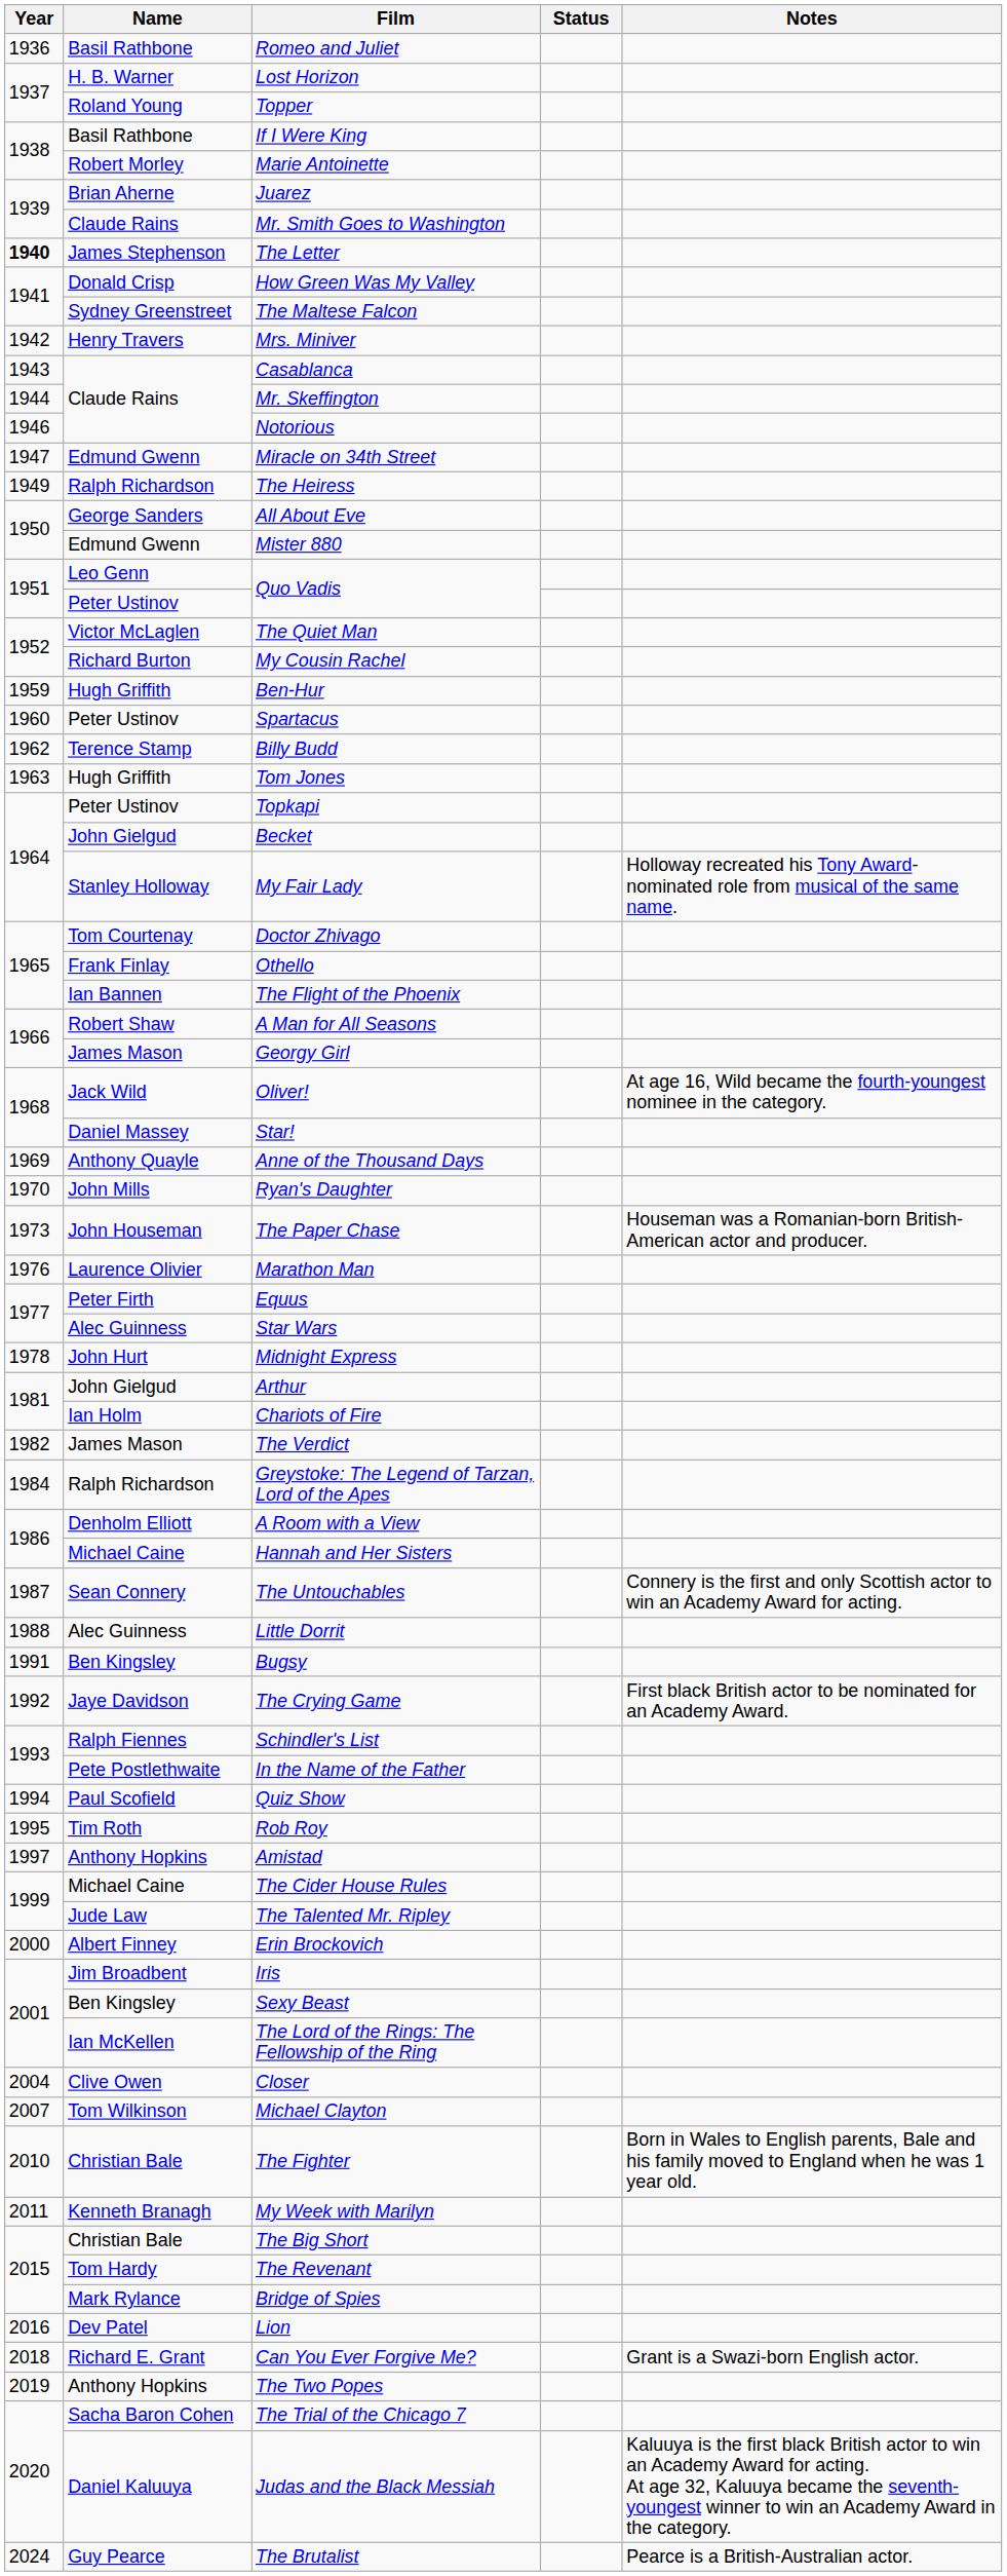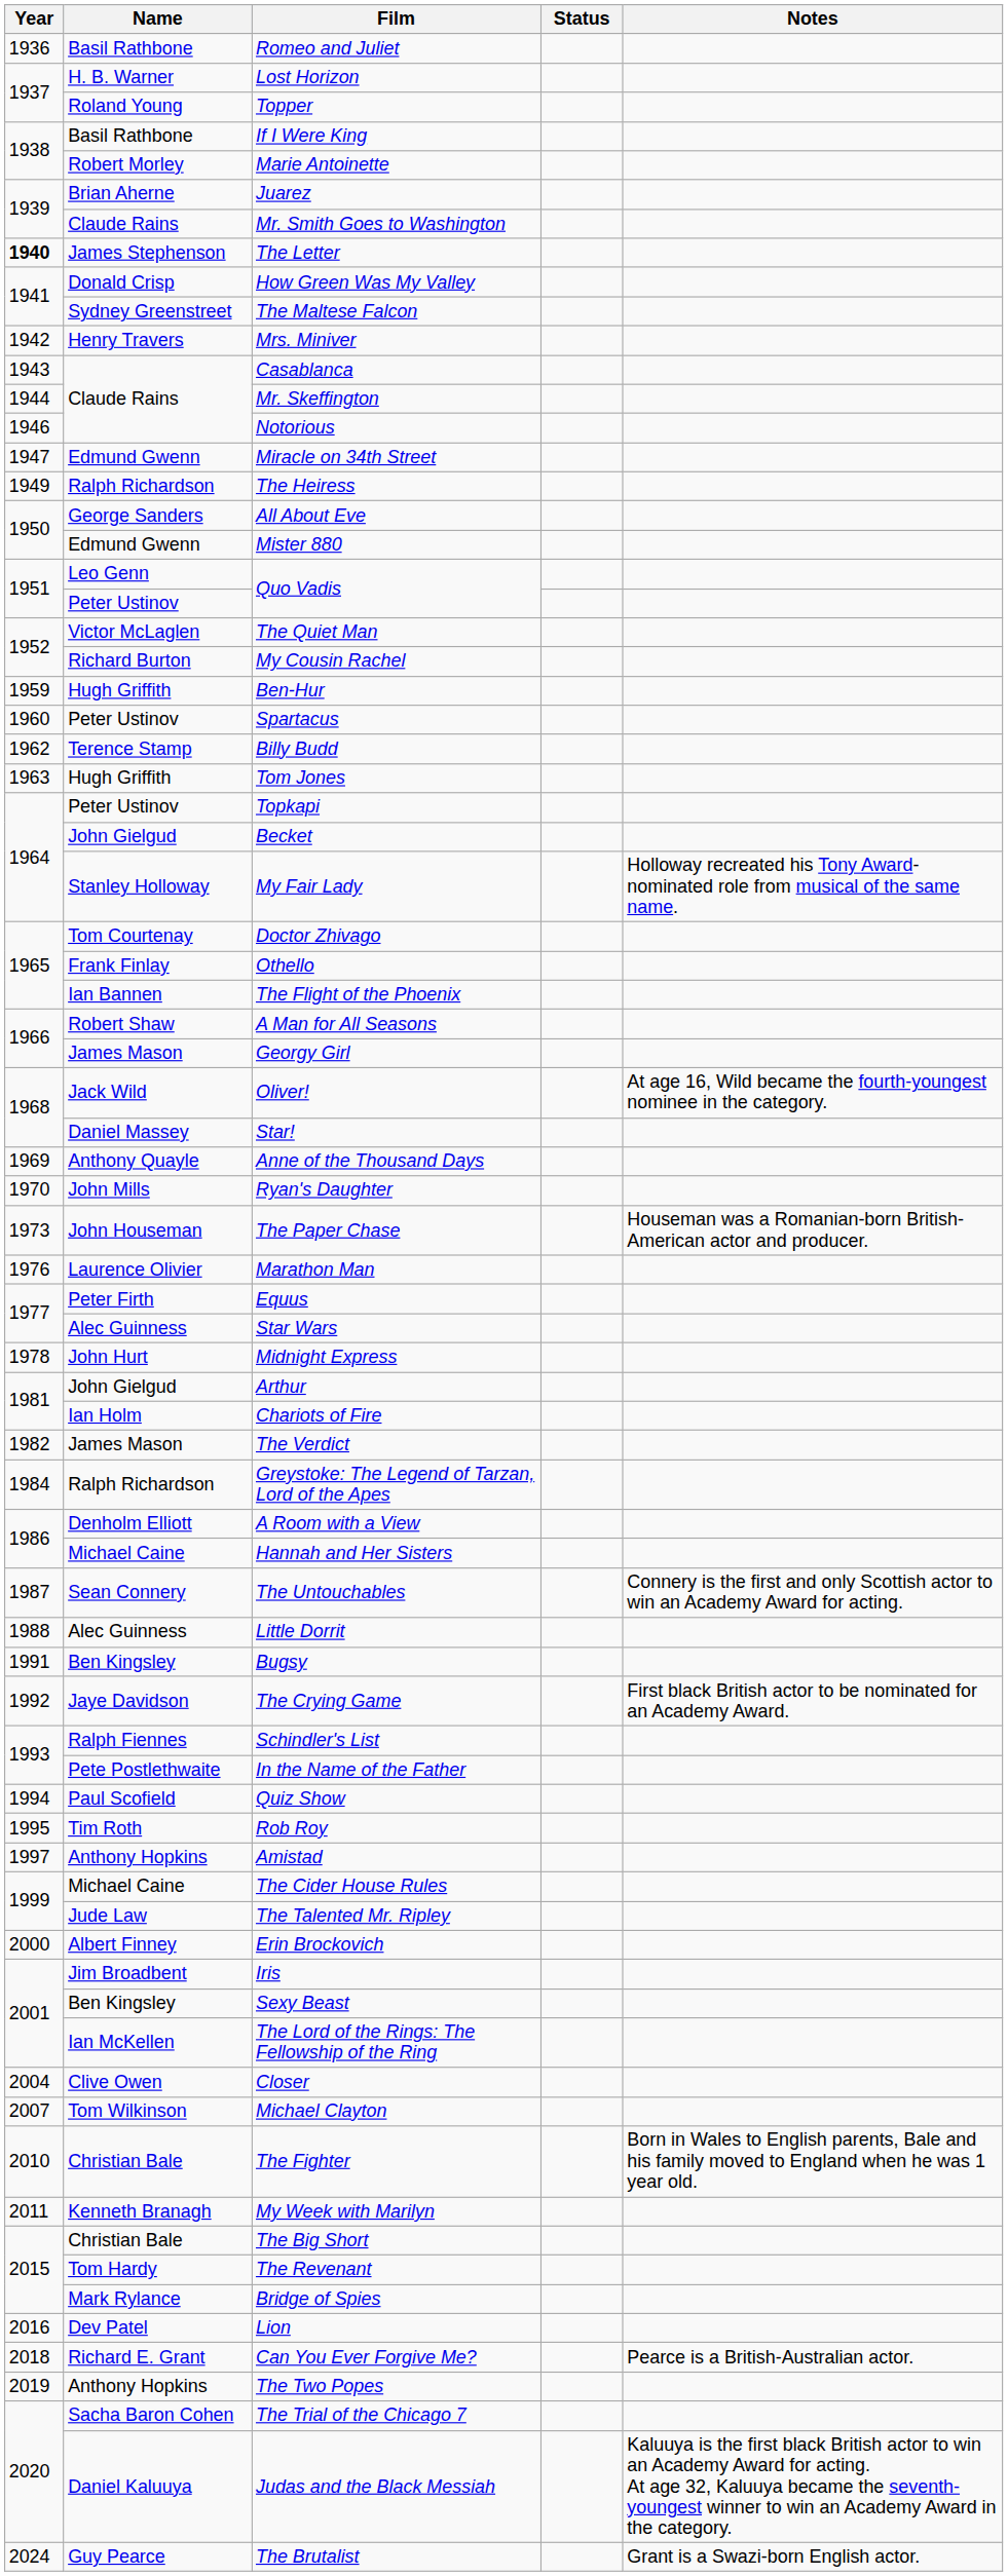Can You Ever Forgive Me? | Notes: Grant is a Swazi-born English actor. -> Pearce is a British-Australian actor.
The Brutalist | Notes: Pearce is a British-Australian actor. -> Grant is a Swazi-born English actor.
